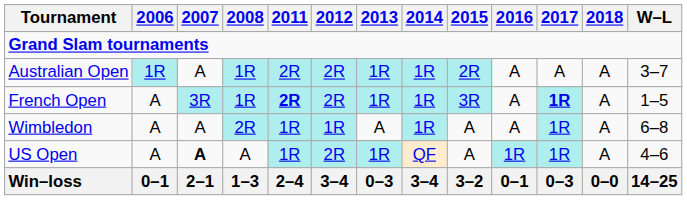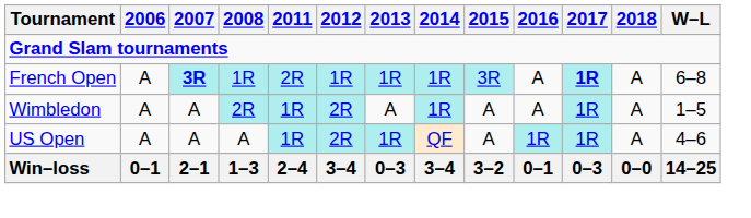- row: Australian Open | 1R | A | 1R | 2R | 2R | 1R | 1R | 2R | A | A | A | 3–7
French Open | 2007: normal -> bold
French Open | 2011: bold -> normal
French Open | 2012: 2R -> 1R
French Open | W–L: 1–5 -> 6–8
Wimbledon | 2012: 1R -> 2R
Wimbledon | W–L: 6–8 -> 1–5
US Open | 2007: bold -> normal
